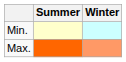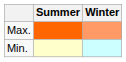rows swapped: Max. <-> Min.
